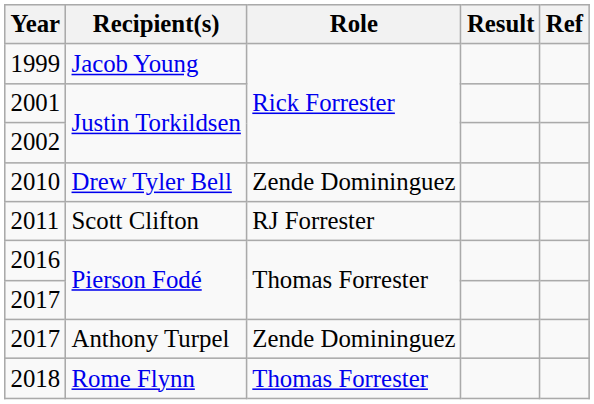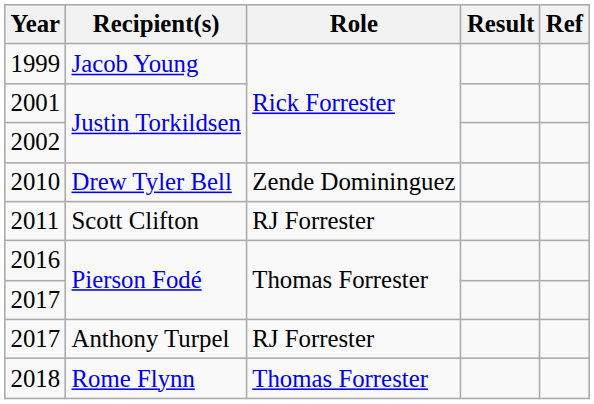2017 / Anthony Turpel | Role: Zende Domininguez -> RJ Forrester
